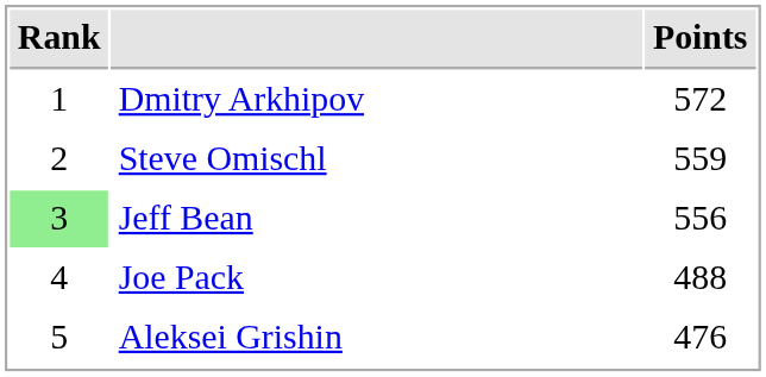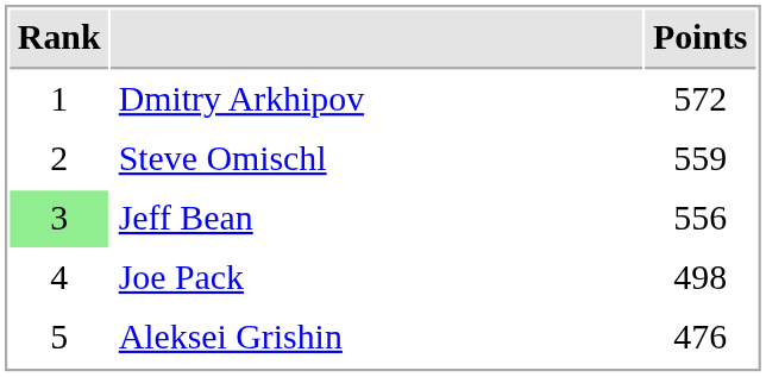Joe Pack | Points: 488 -> 498
